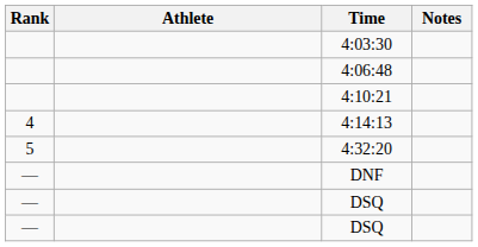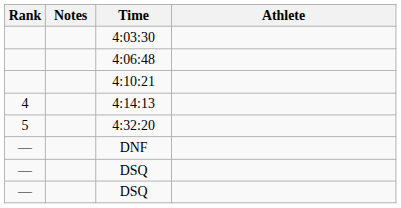columns swapped: Athlete <-> Notes
